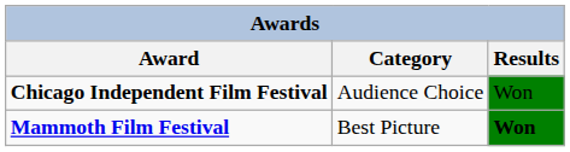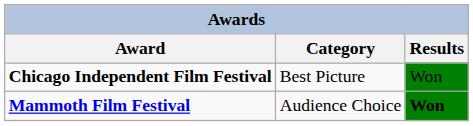Chicago Independent Film Festival | Category: Audience Choice -> Best Picture
Mammoth Film Festival | Category: Best Picture -> Audience Choice
